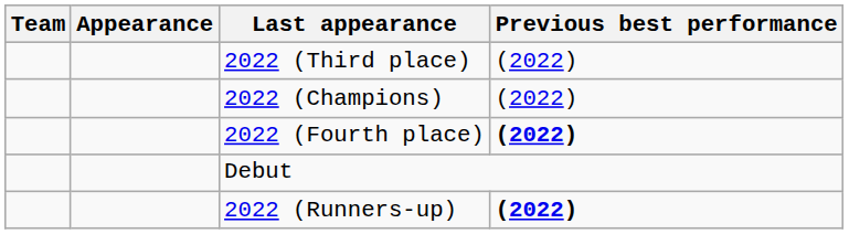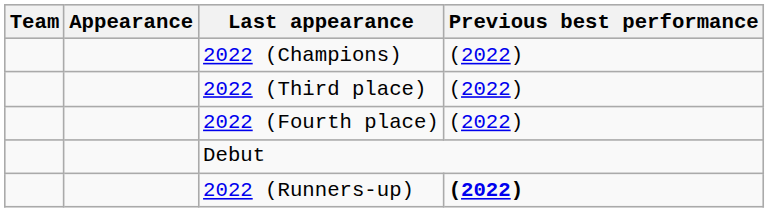rows swapped: 2022 (Champions) <-> 2022 (Third place)
2022 (Fourth place) | Previous best performance: bold -> normal
